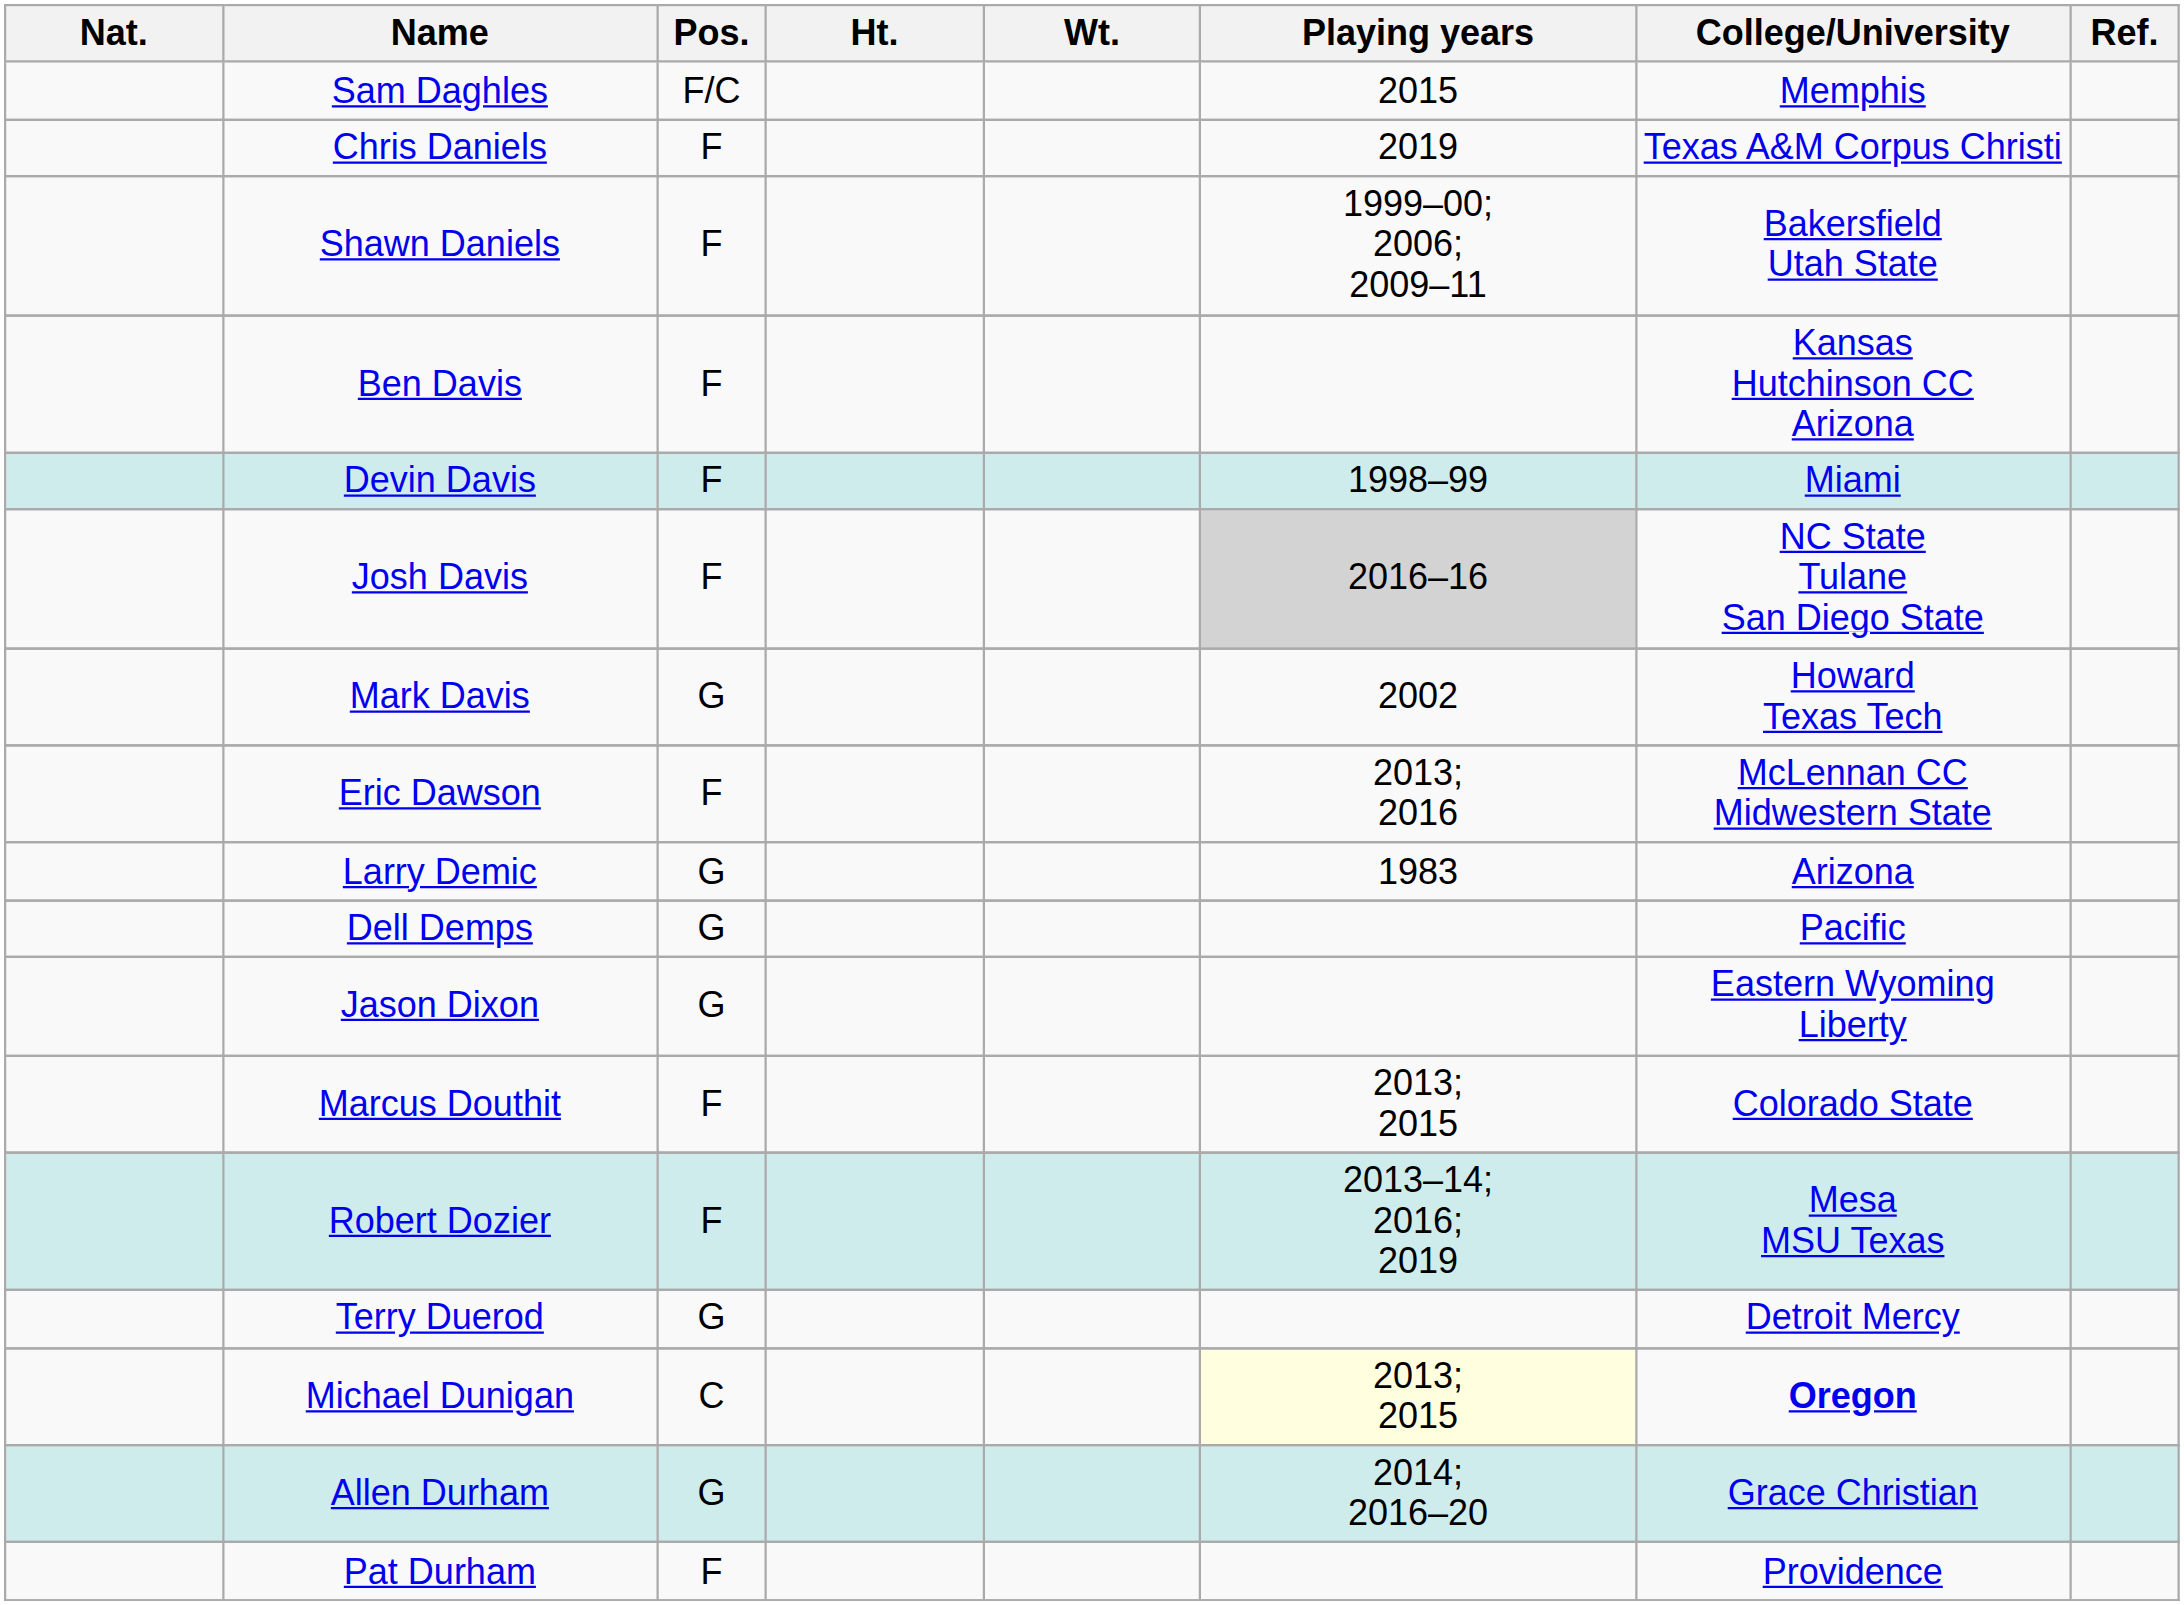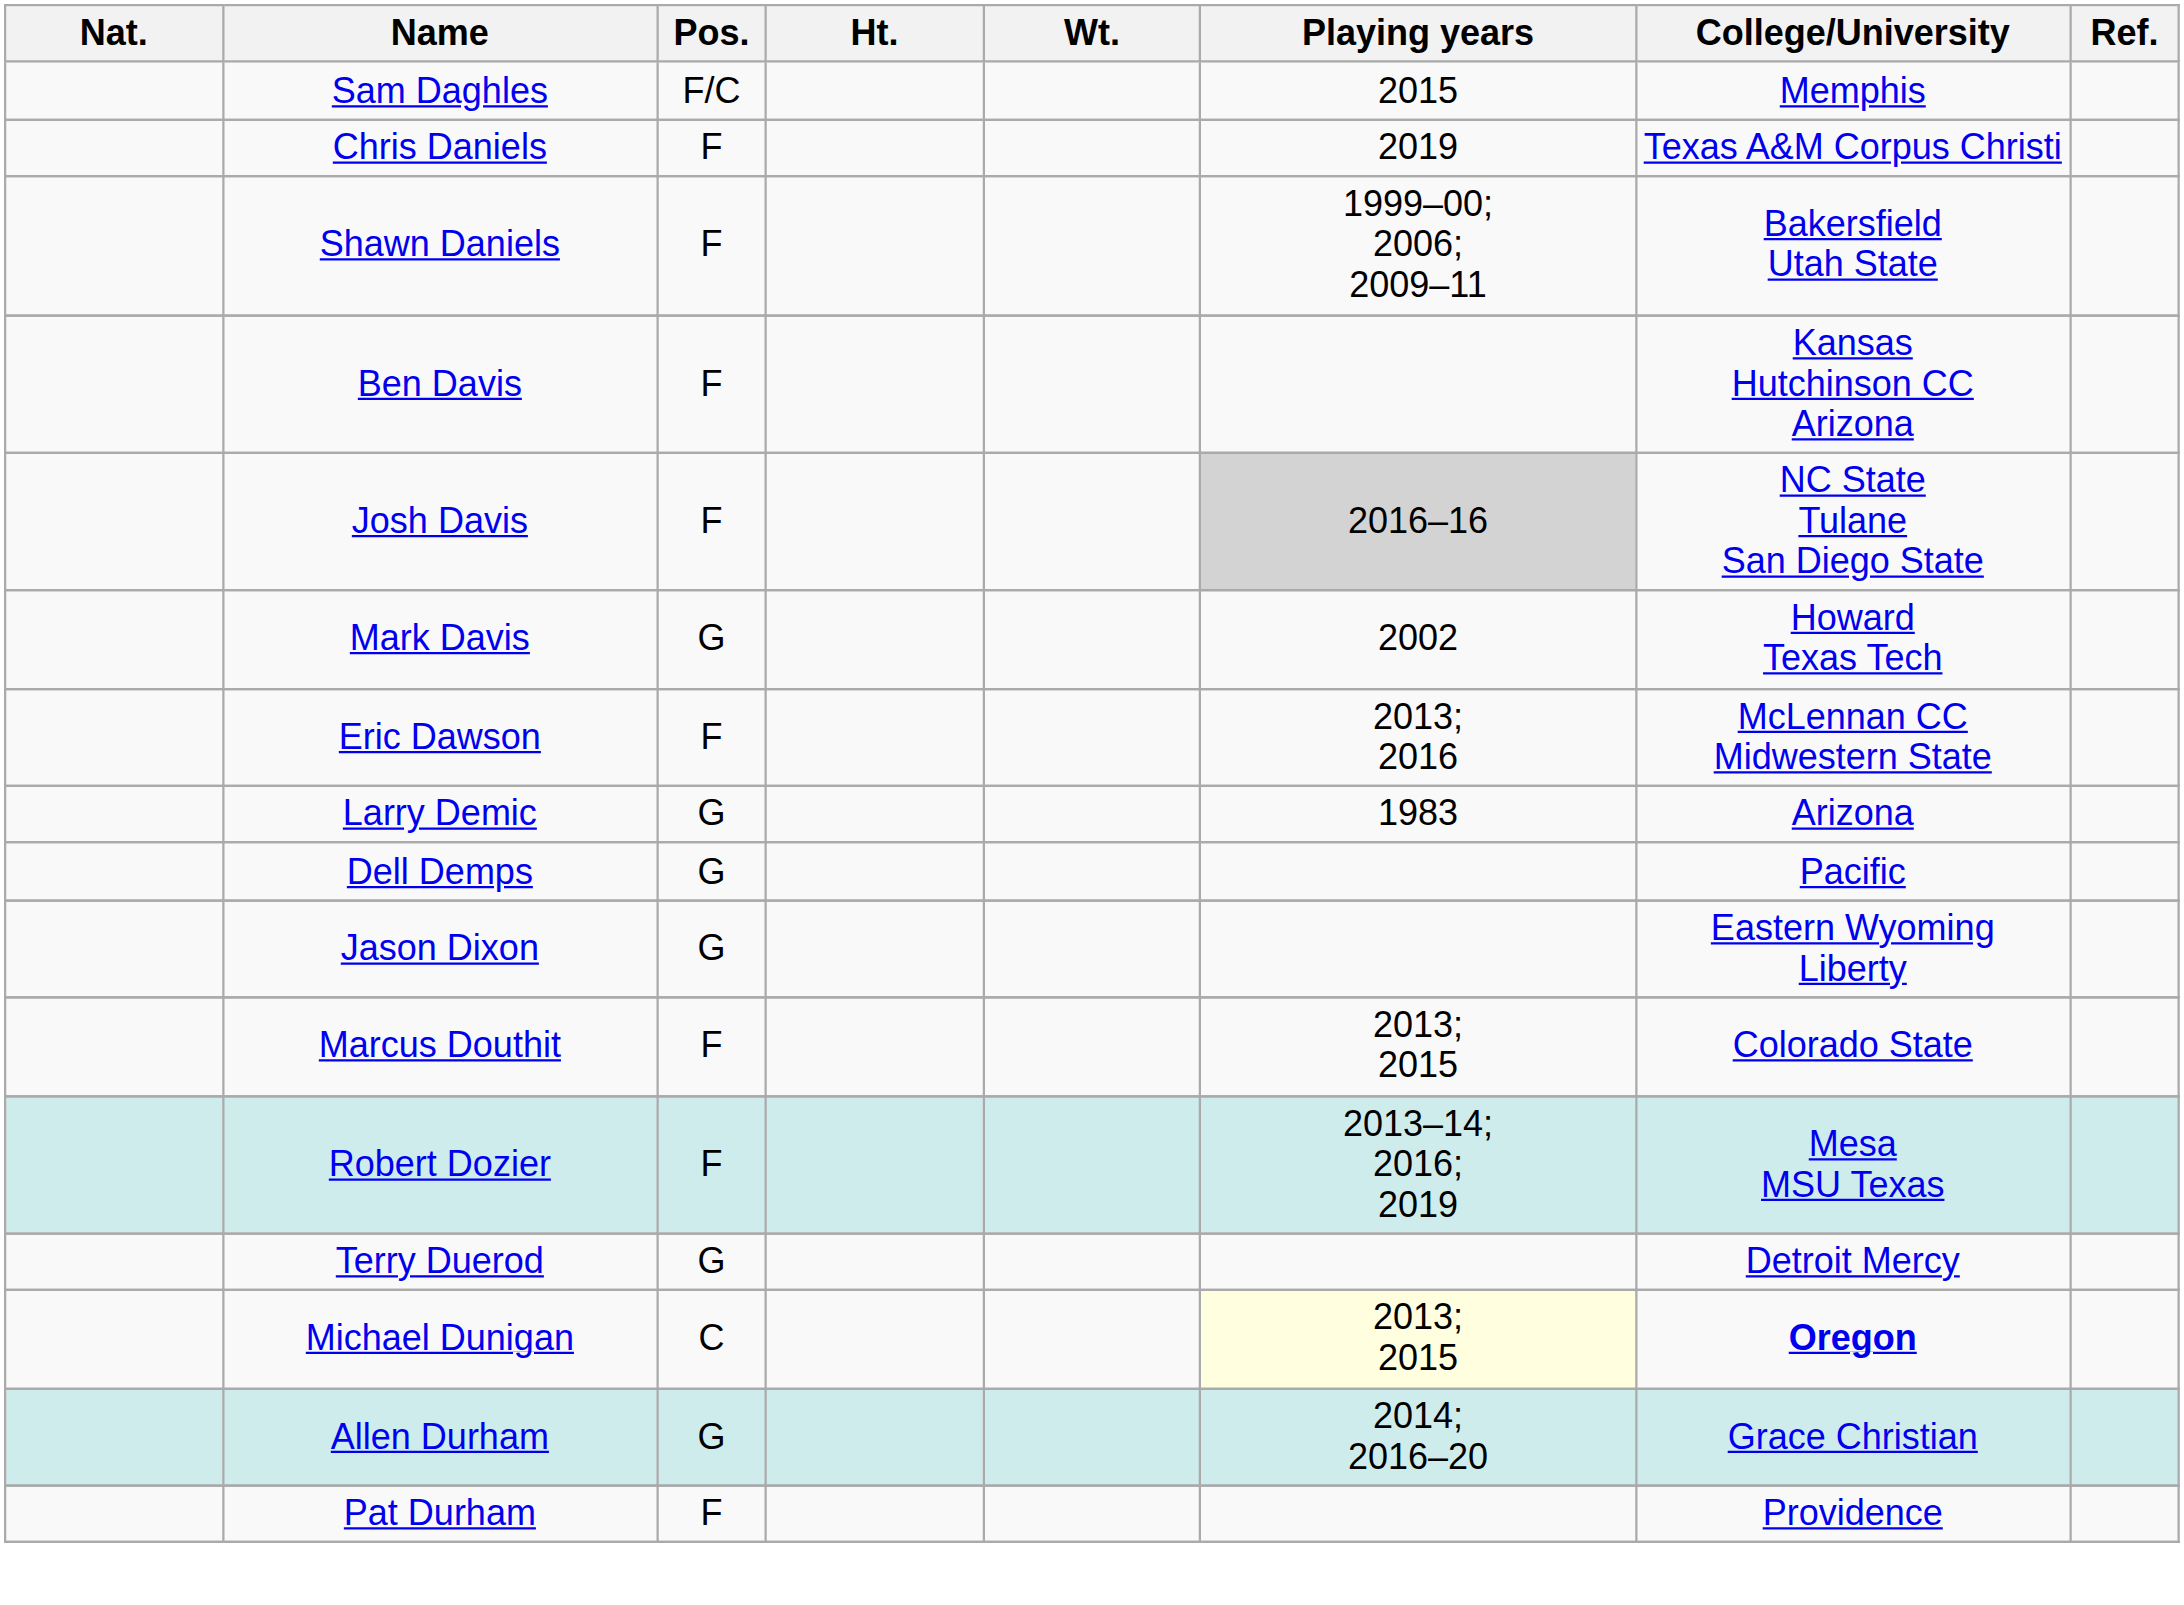- row: Devin Davis | F | 1998–99 | Miami
